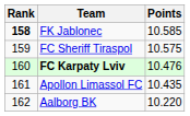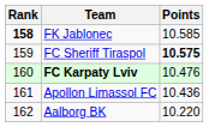FC Sheriff Tiraspol | Points: normal -> bold
Apollon Limassol FC | Points: 10.435 -> 10.436
